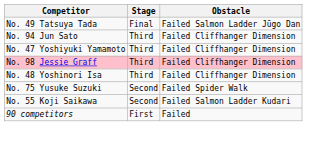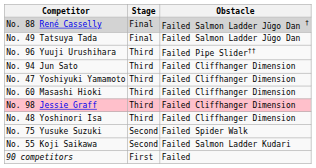+ row: No. 88 René Casselly | Final | Failed Salmon Ladder Jūgo Dan †
+ row: No. 96 Yuuji Urushihara | Third | Failed Pipe Slider††
+ row: No. 60 Masashi Hioki | Third | Failed Cliffhanger Dimension
